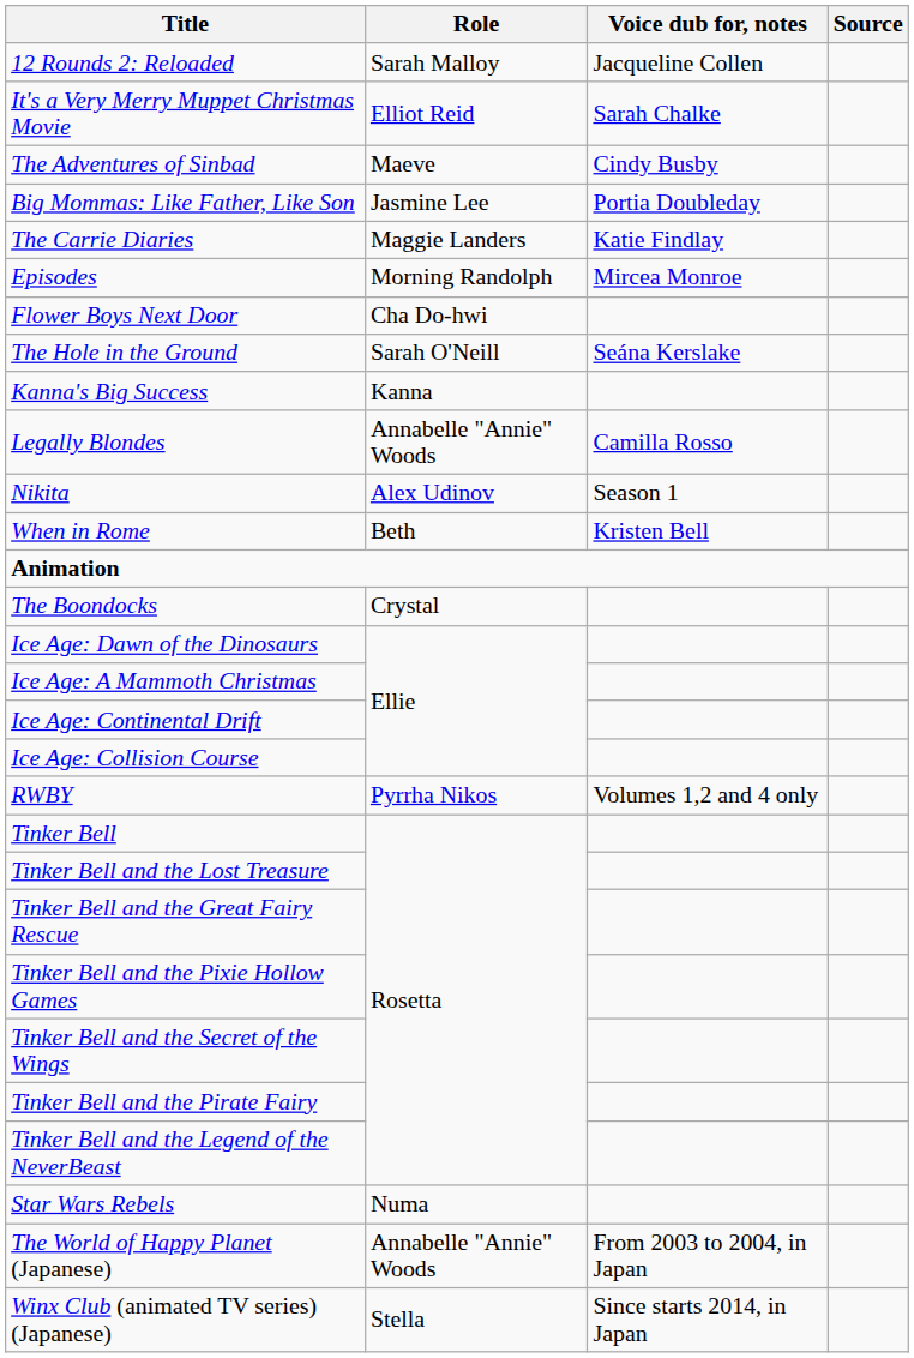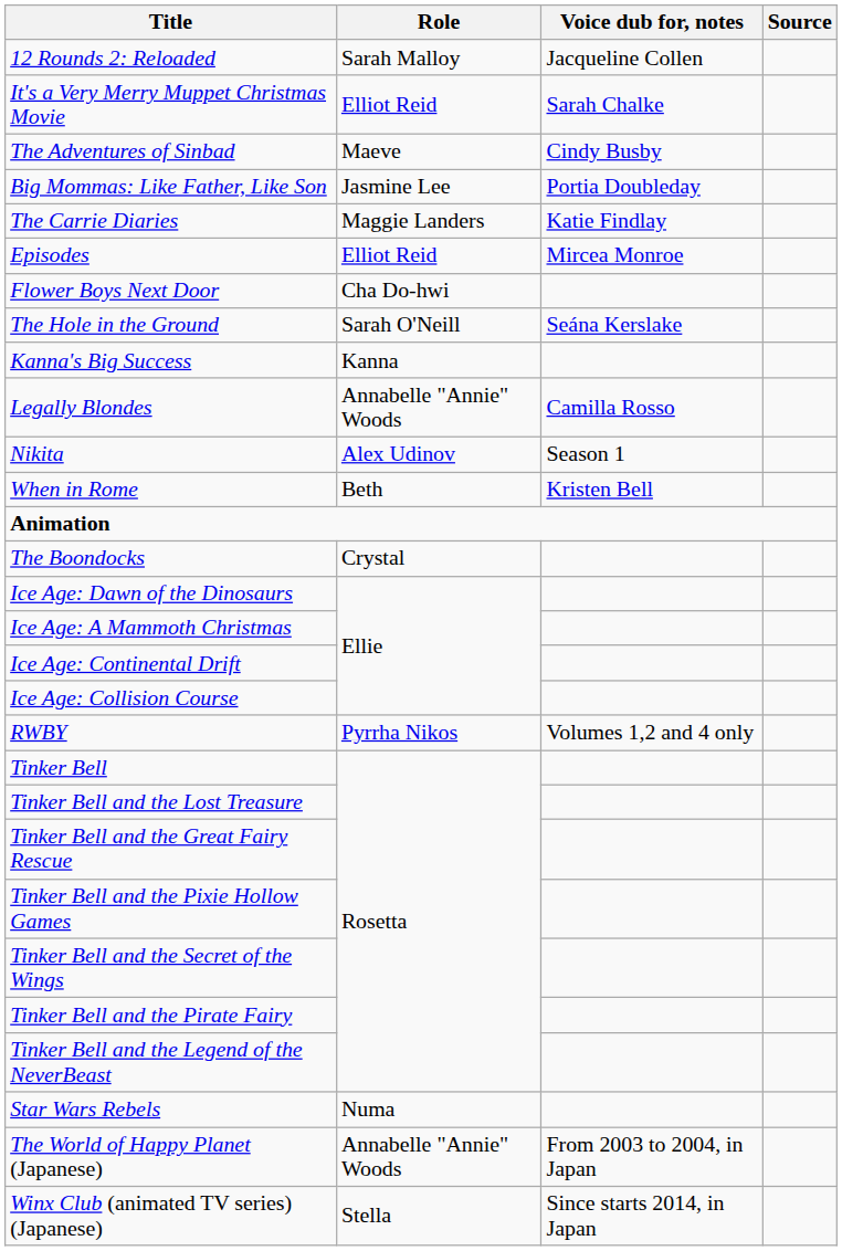Episodes | Role: Morning Randolph -> Elliot Reid
